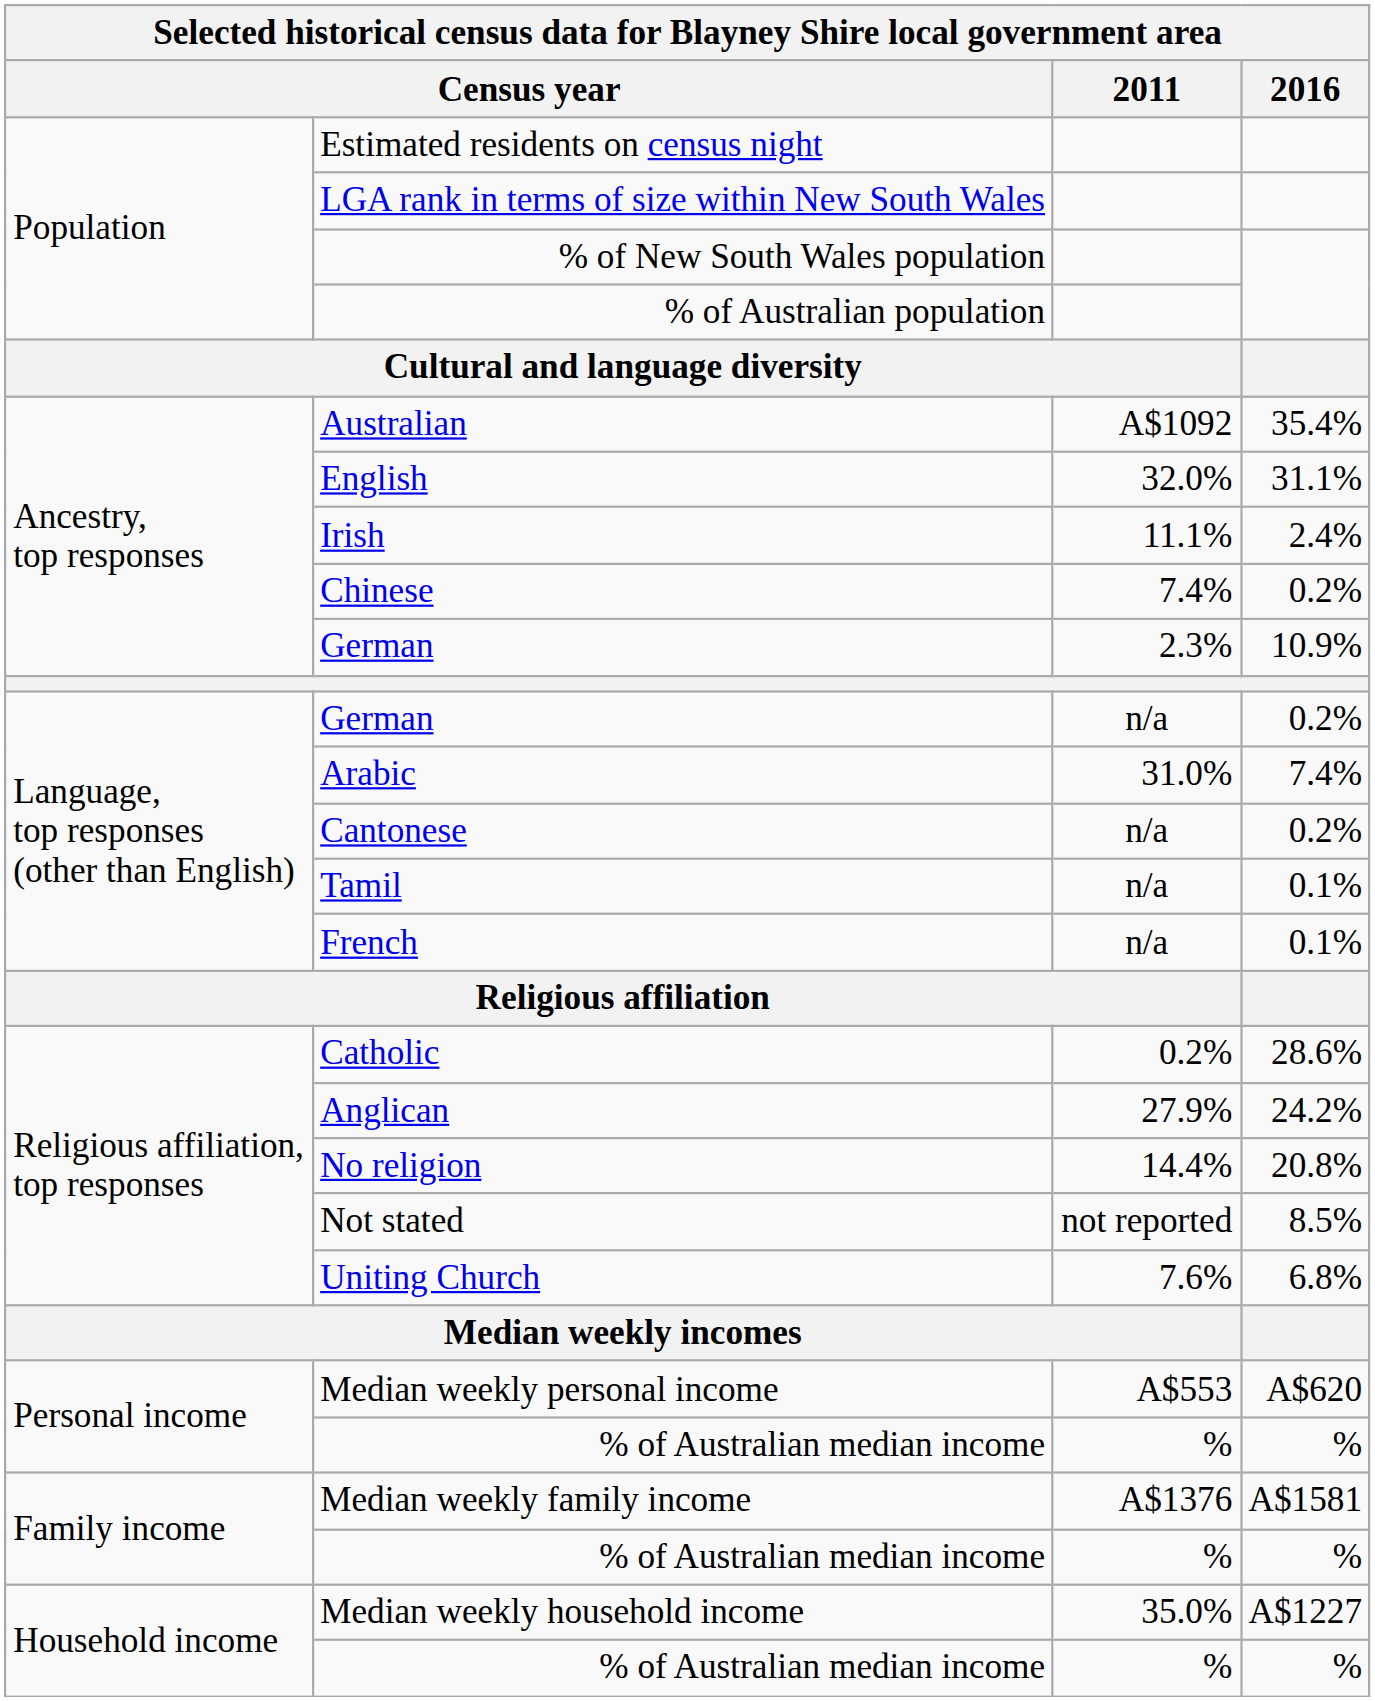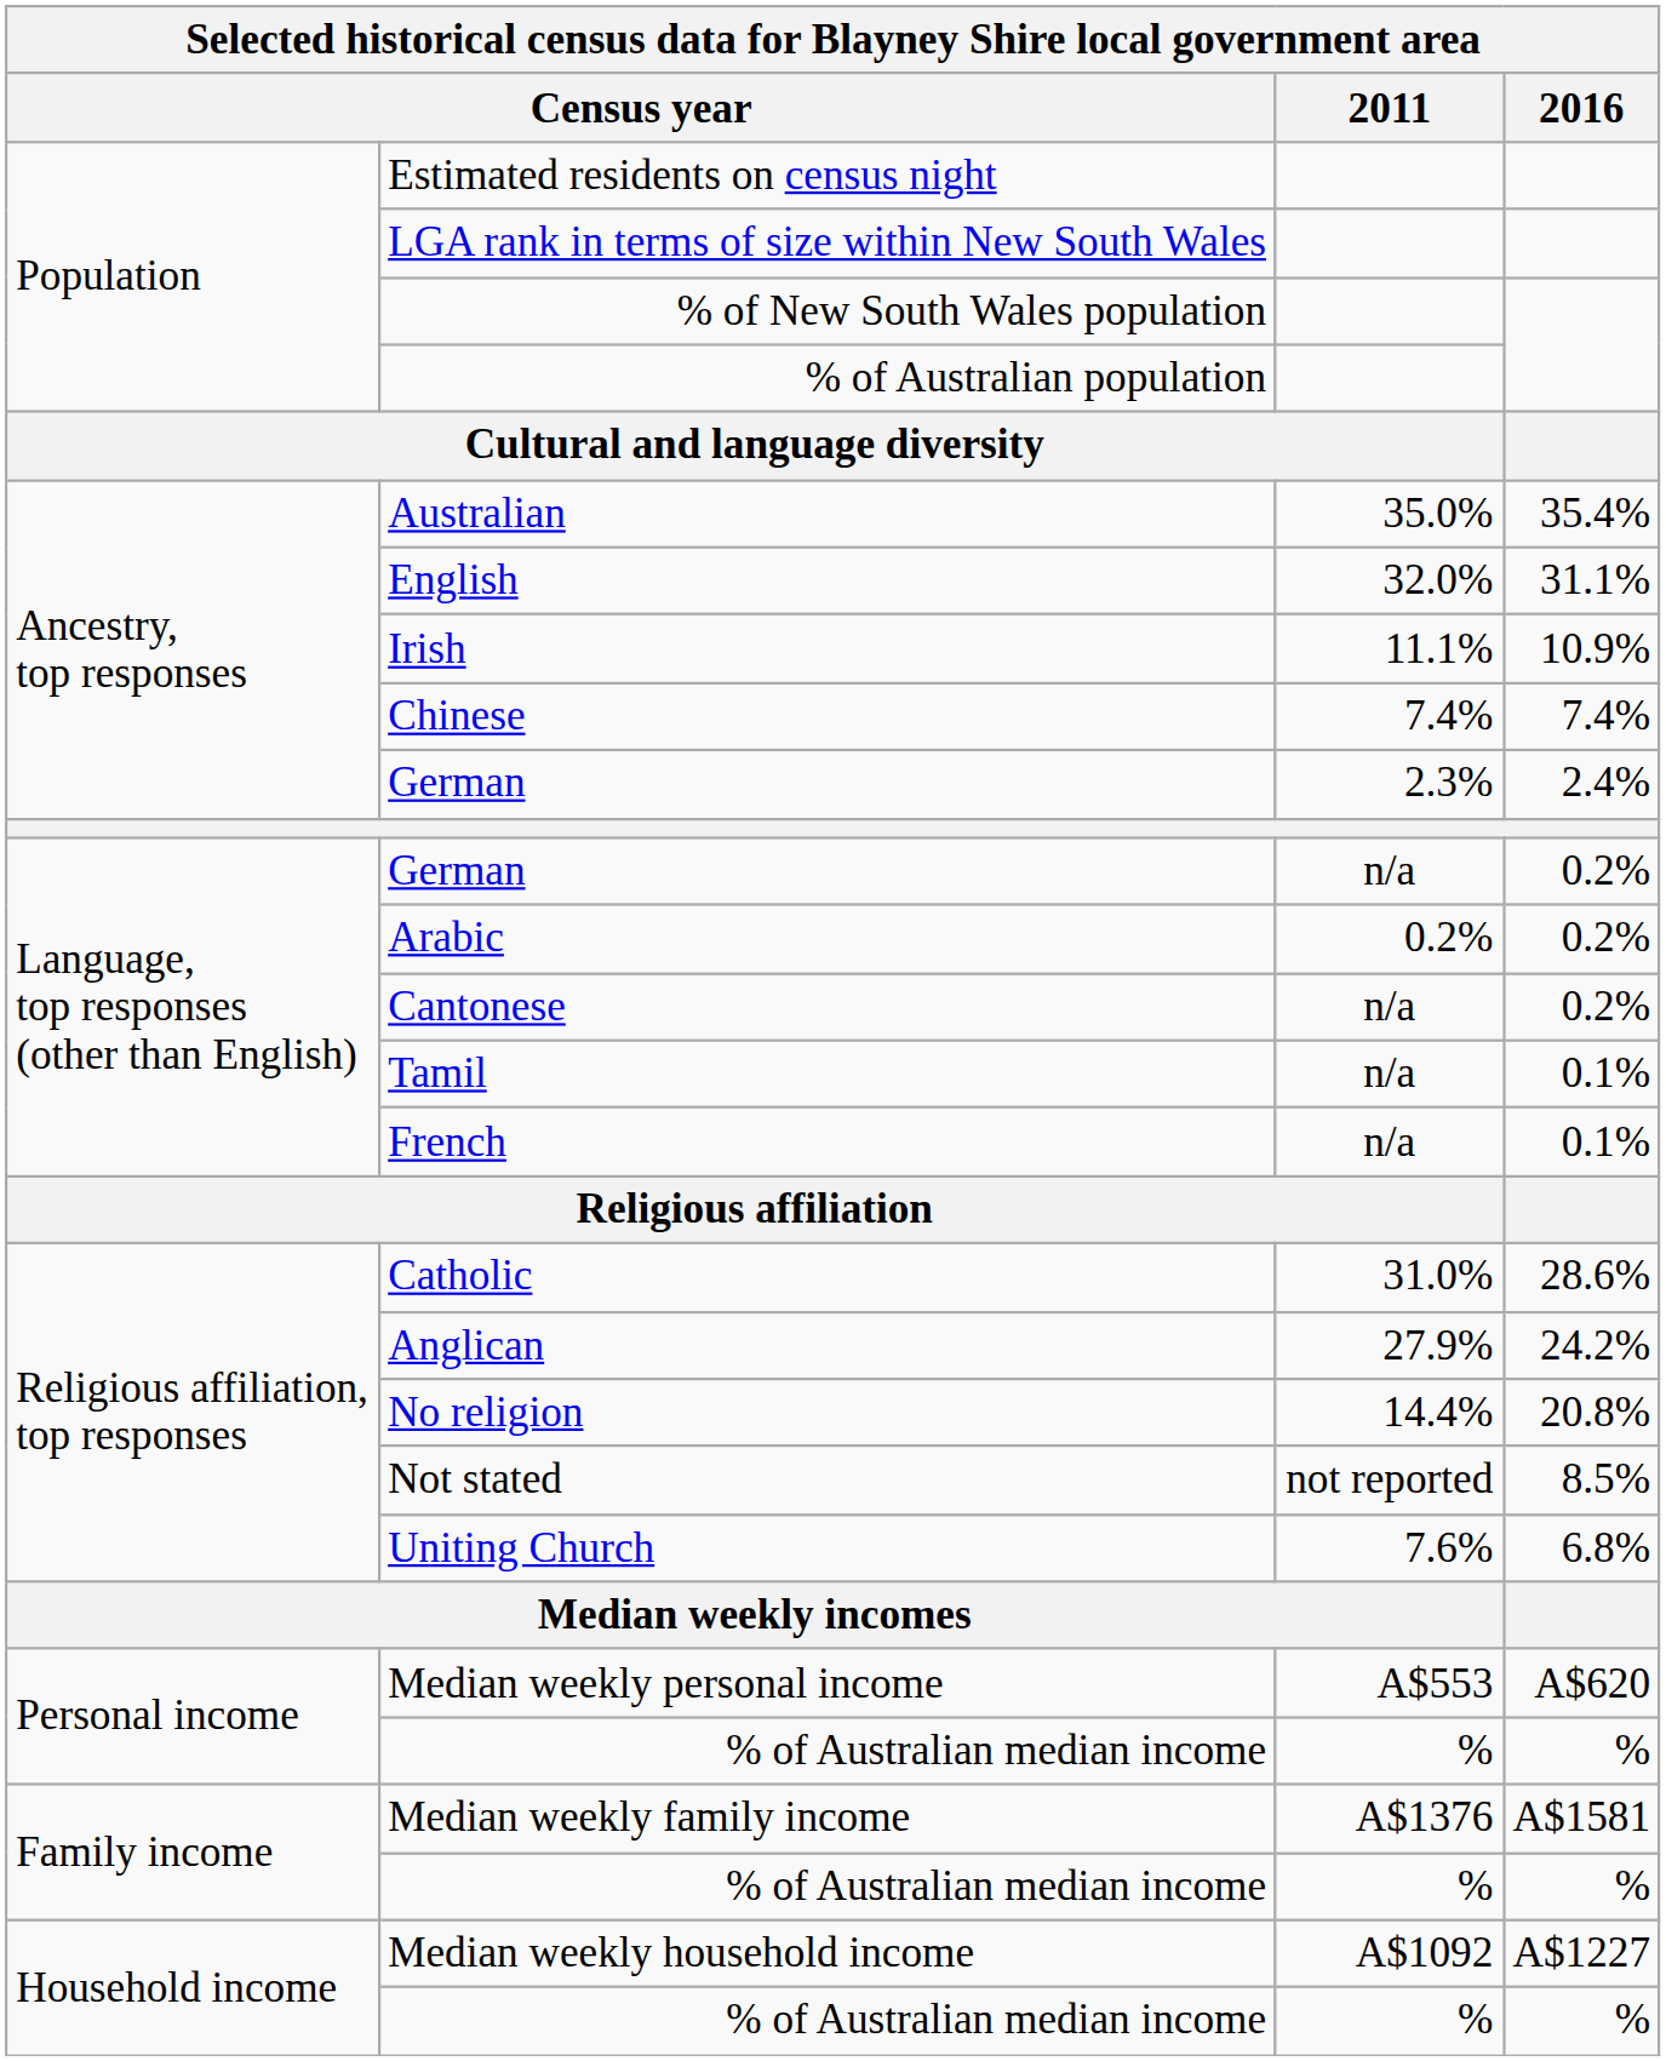Australian | 2011: A$1092 -> 35.0%
Irish | 2016: 2.4% -> 10.9%
Chinese | 2016: 0.2% -> 7.4%
Ancestry, top responses / German | 2016: 10.9% -> 2.4%
Arabic | 2011: 31.0% -> 0.2%
Arabic | 2016: 7.4% -> 0.2%
Catholic | 2011: 0.2% -> 31.0%
Median weekly household income | 2011: 35.0% -> A$1092
